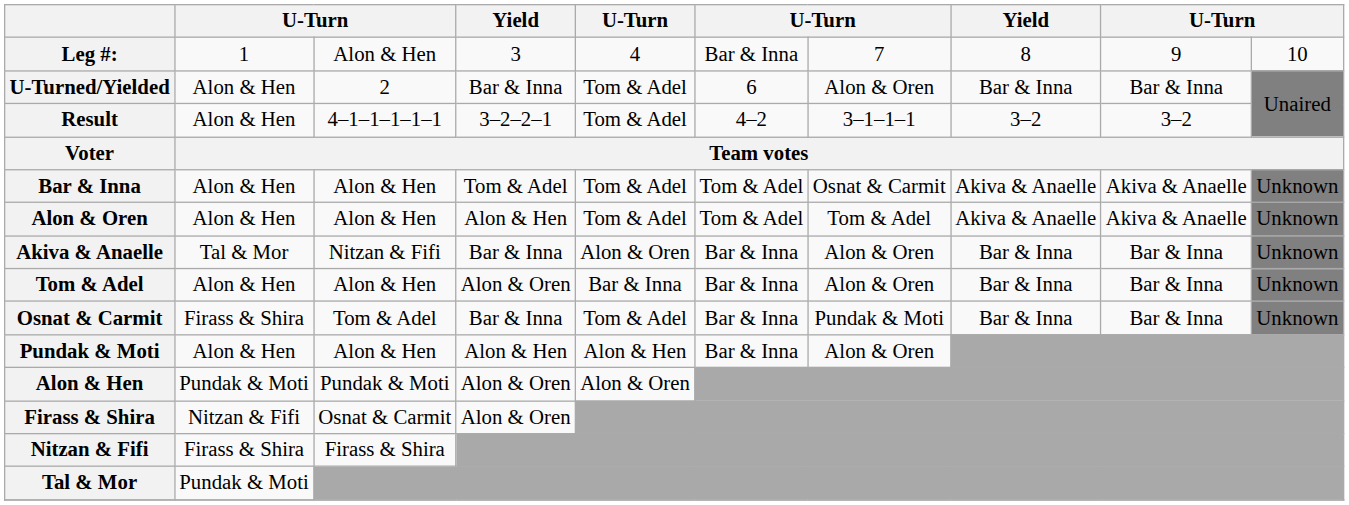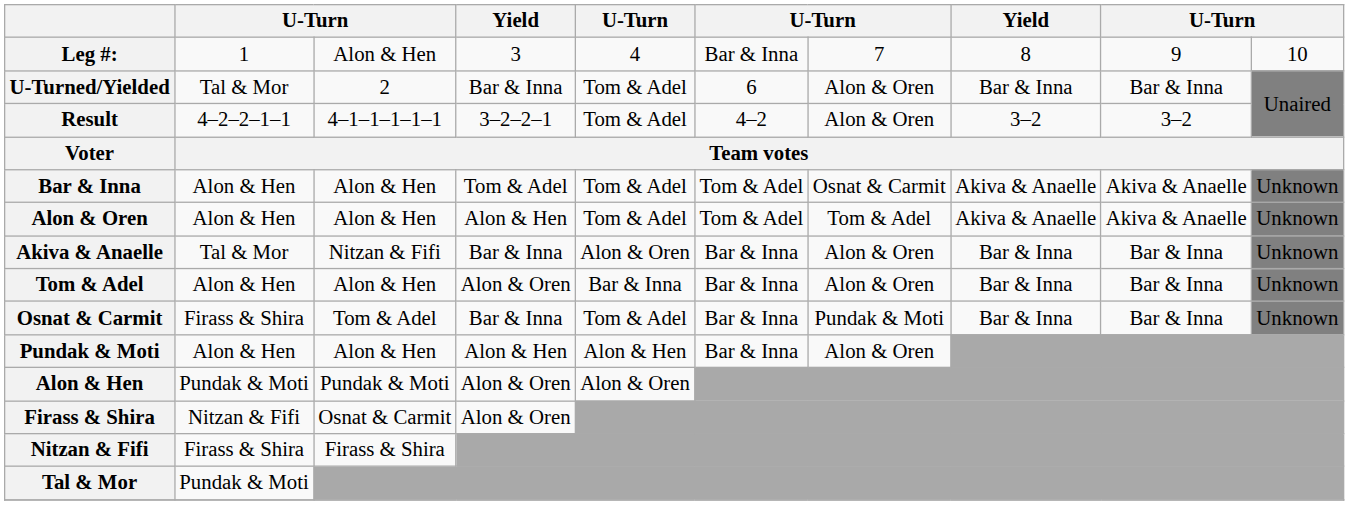U-Turned/Yielded | column 2: Alon & Hen -> Tal & Mor
Result | column 2: Alon & Hen -> 4–2–2–1–1
Result | column 7: 3–1–1–1 -> Alon & Oren
